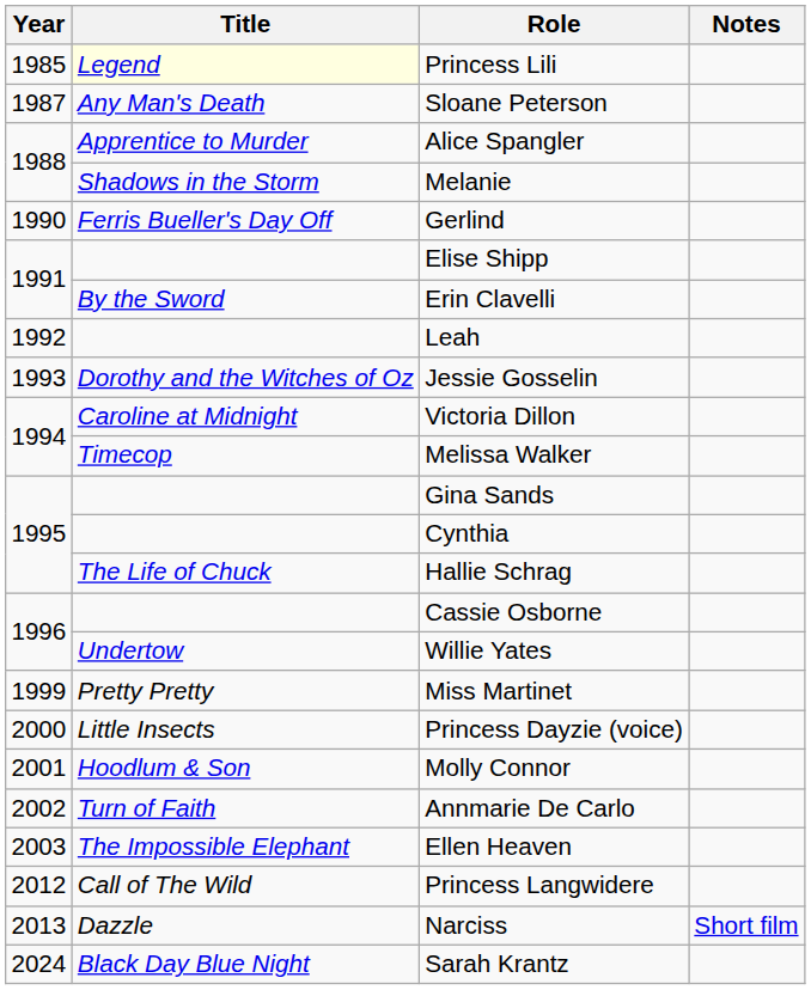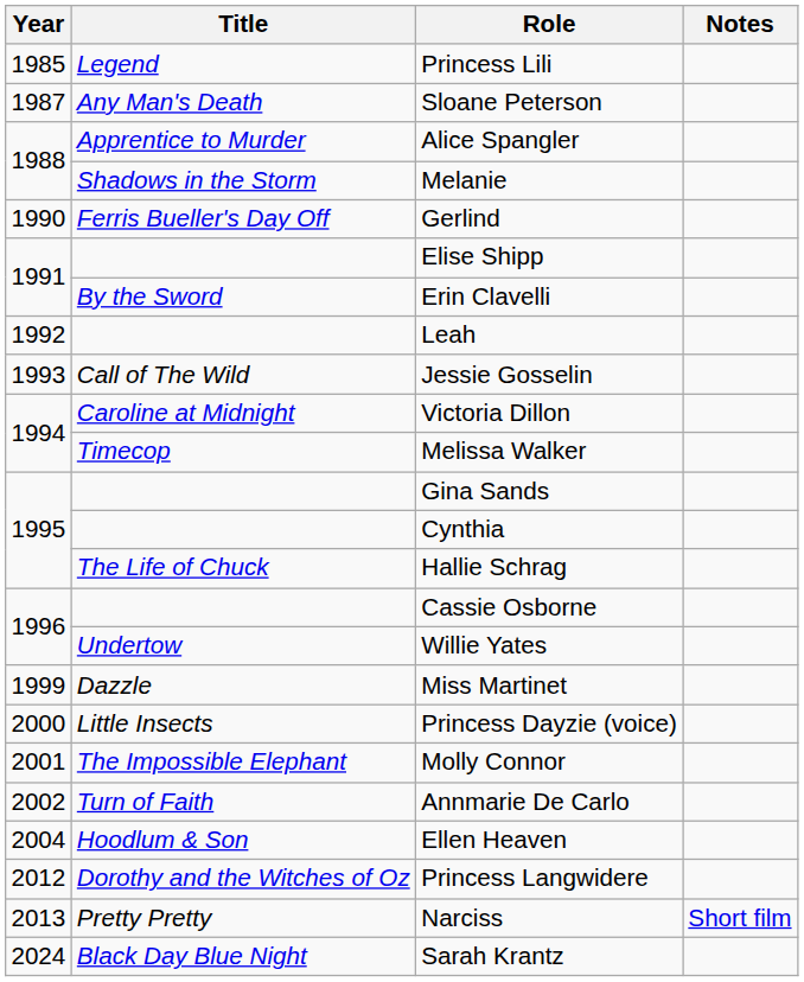Princess Lili | Title: lightyellow background -> no background
Jessie Gosselin | Title: Dorothy and the Witches of Oz -> Call of The Wild
Miss Martinet | Title: Pretty Pretty -> Dazzle
Molly Connor | Title: Hoodlum & Son -> The Impossible Elephant
Ellen Heaven | Year: 2003 -> 2004
Ellen Heaven | Title: The Impossible Elephant -> Hoodlum & Son
Princess Langwidere | Title: Call of The Wild -> Dorothy and the Witches of Oz
Narciss | Title: Dazzle -> Pretty Pretty
